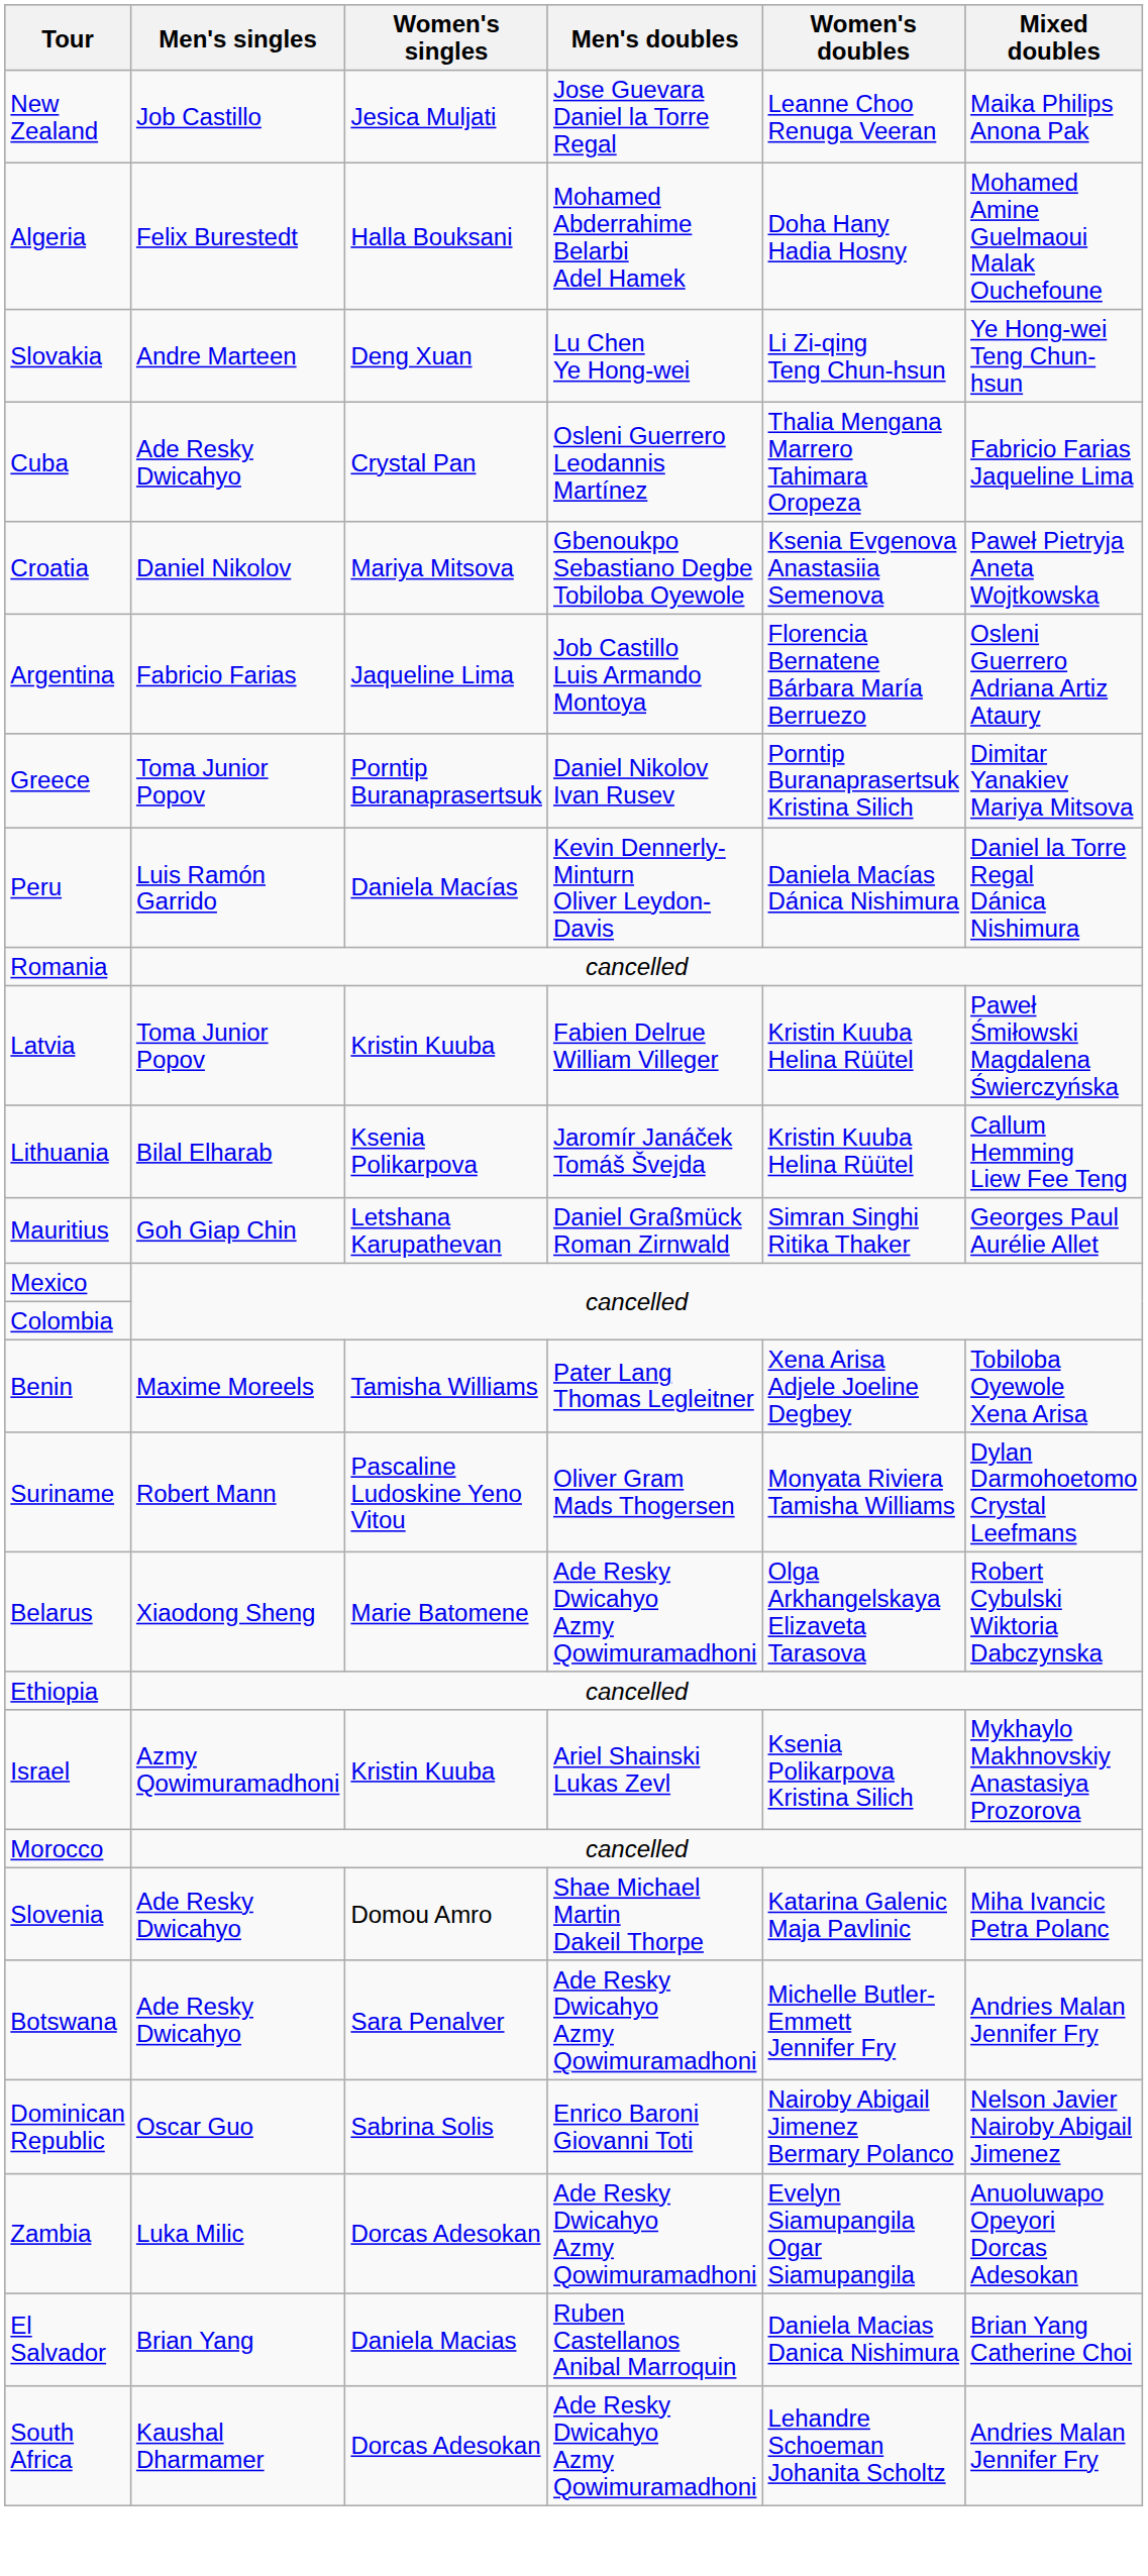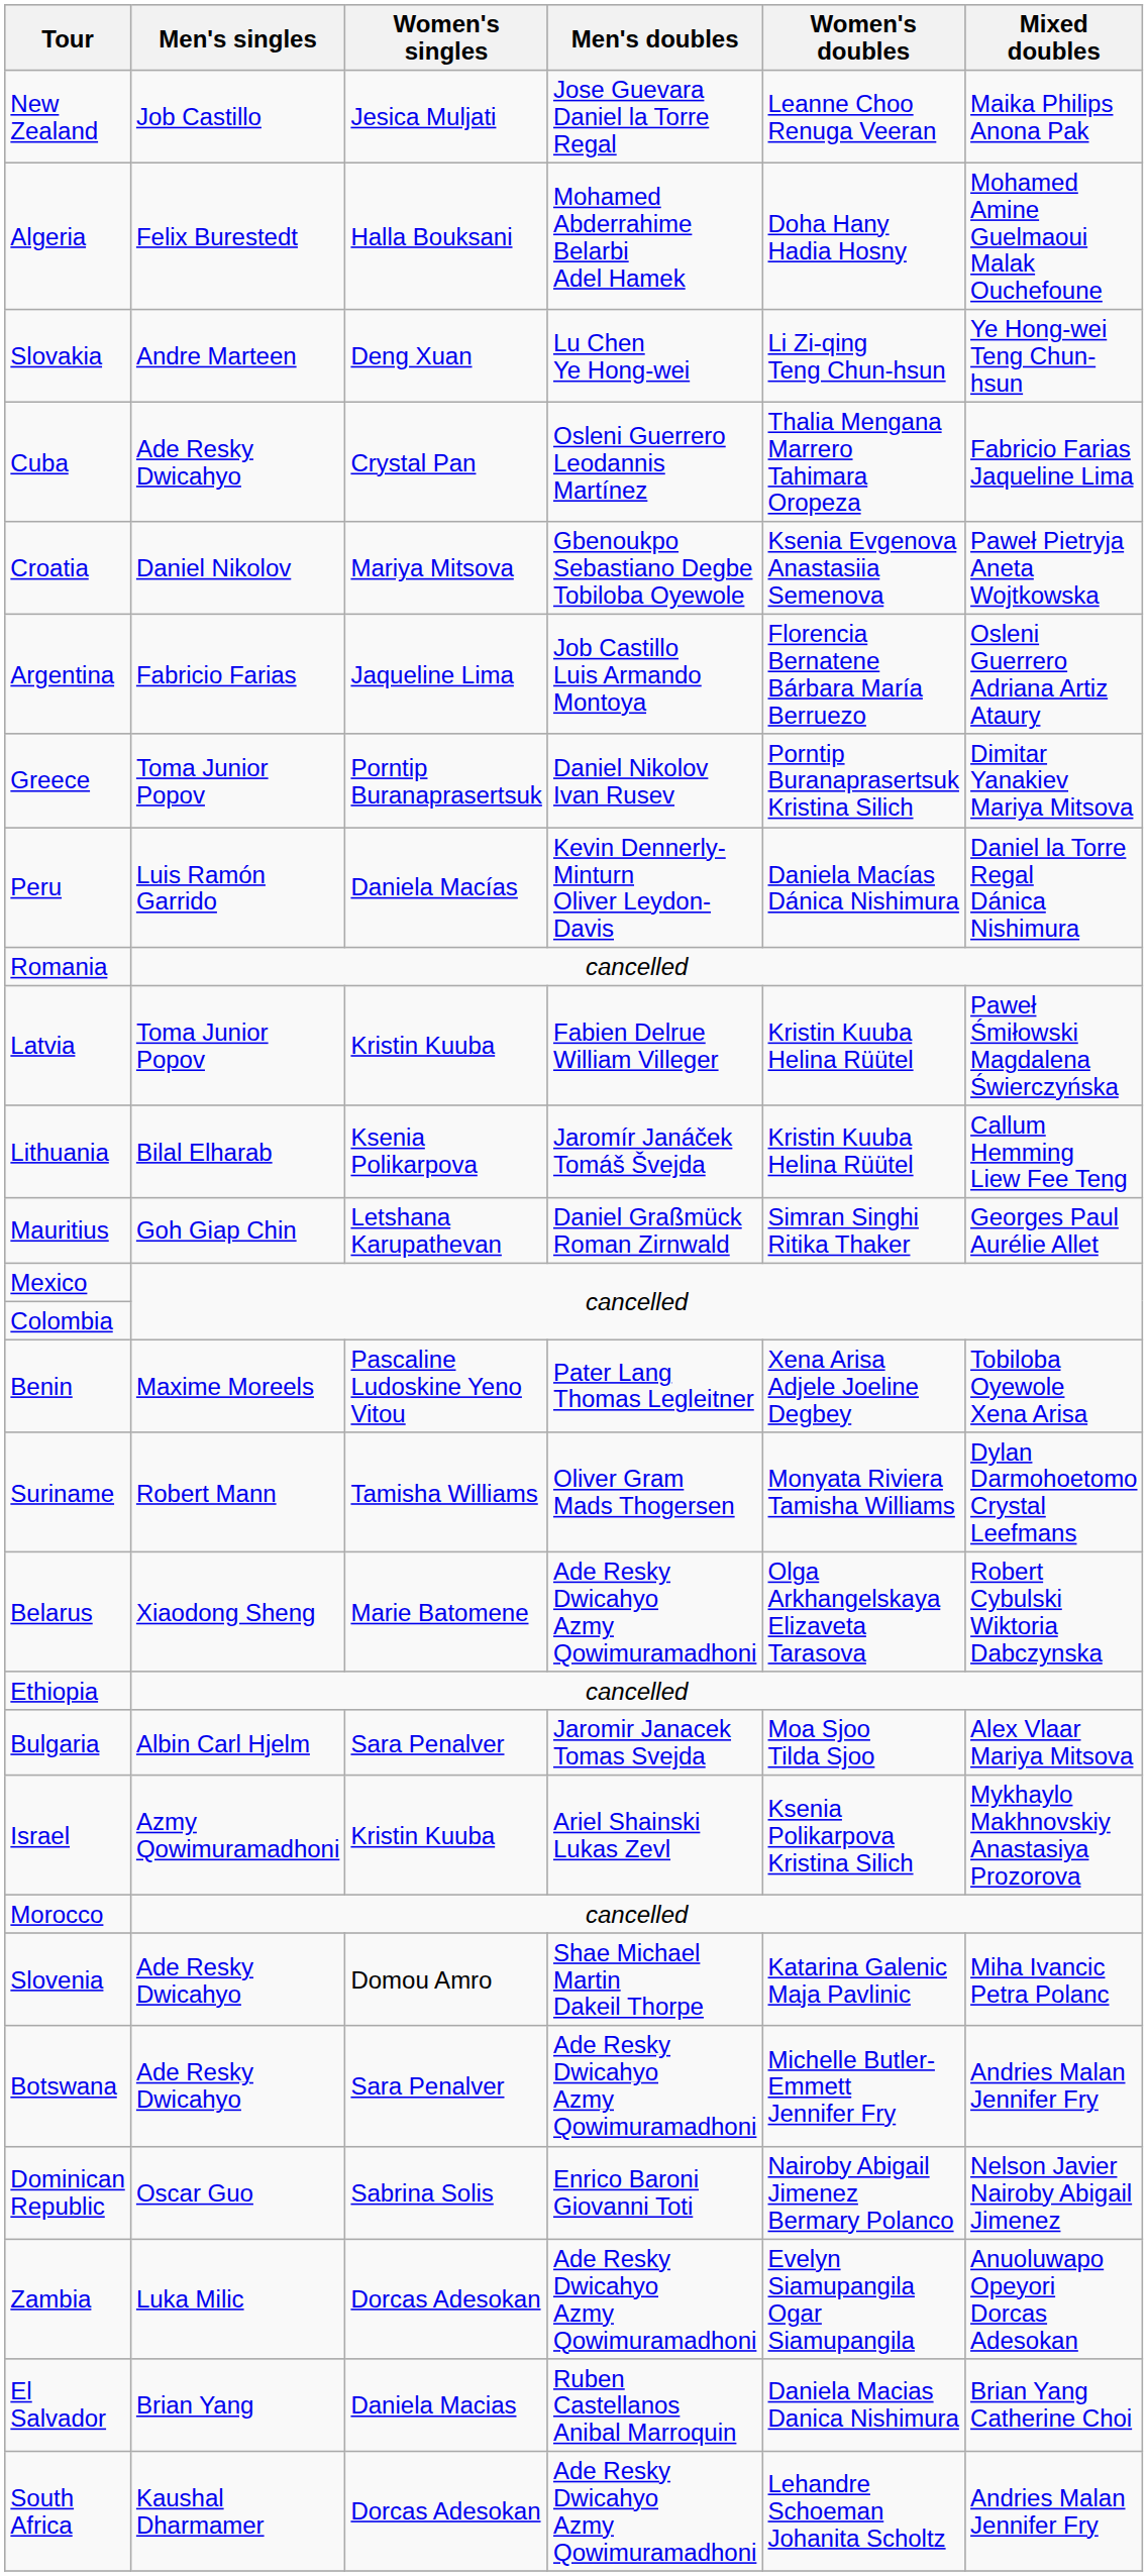Benin | Women's singles: Tamisha Williams -> Pascaline Ludoskine Yeno Vitou
Suriname | Women's singles: Pascaline Ludoskine Yeno Vitou -> Tamisha Williams
+ row: Bulgaria | Albin Carl Hjelm | Sara Penalver | Jaromir Janacek Tomas Svejda | Moa Sjoo Tilda Sjoo | Alex Vlaar Mariya Mitsova
